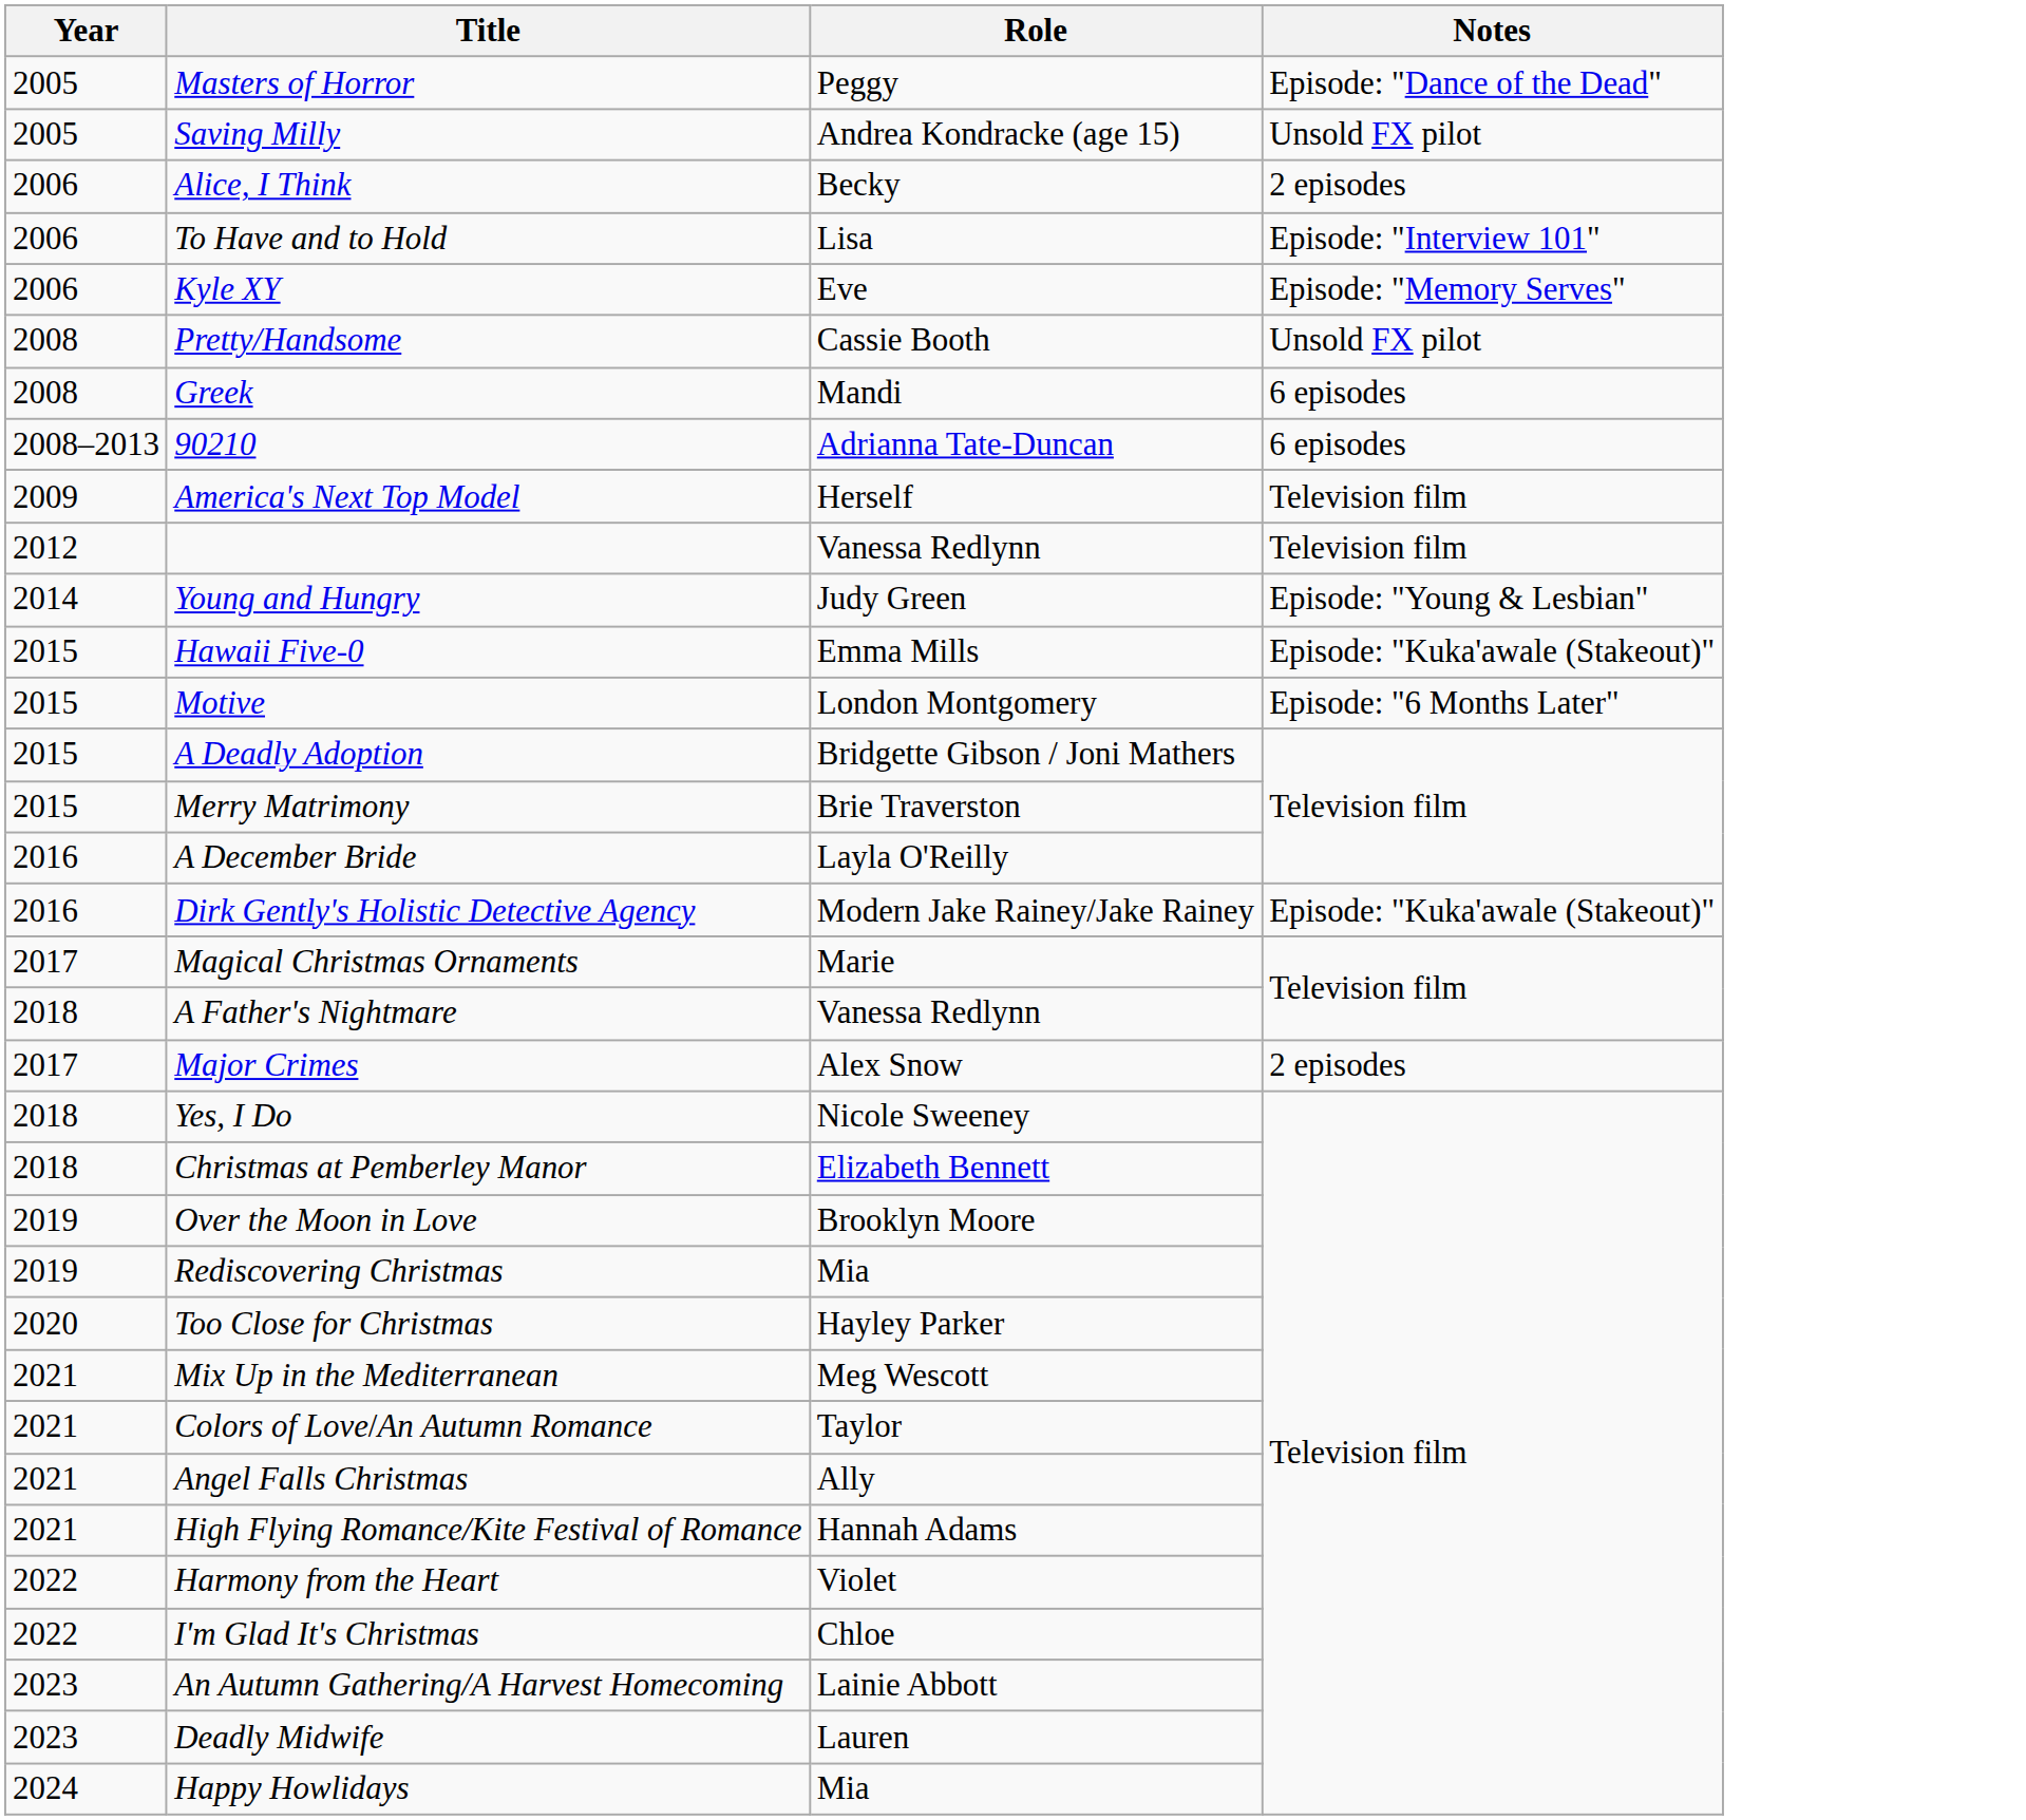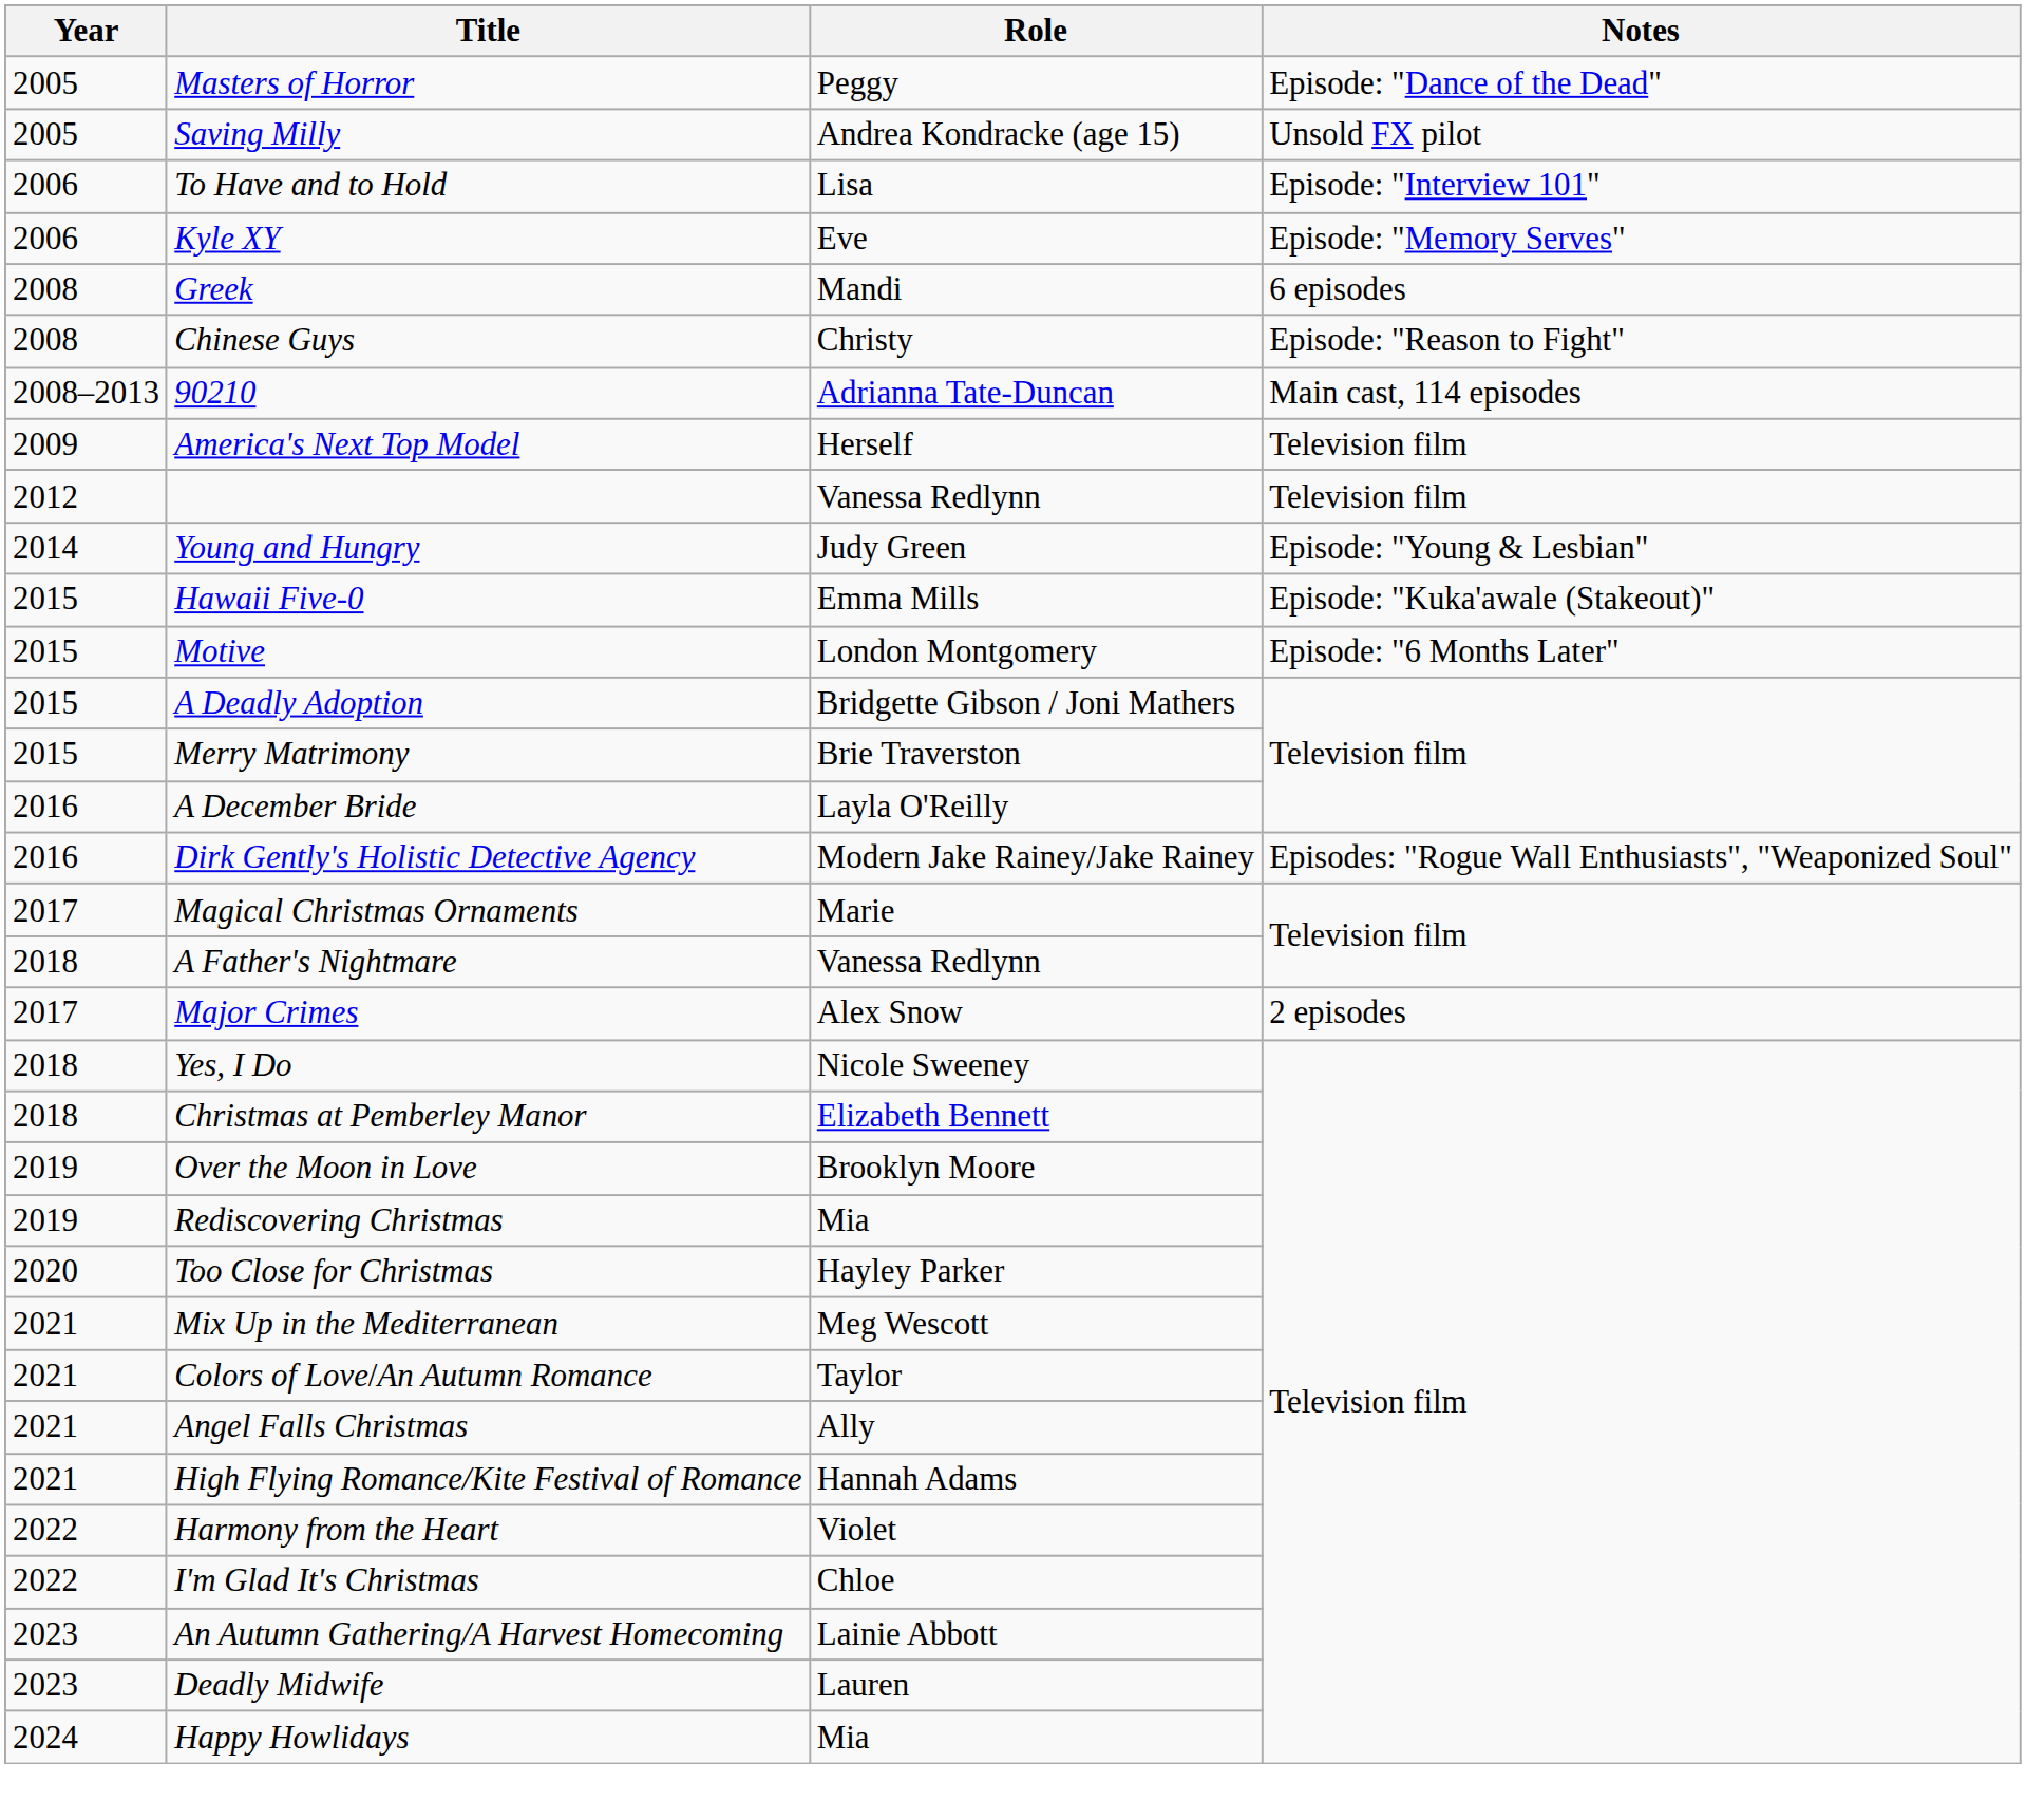- row: 2006 | Alice, I Think | Becky | 2 episodes
- row: 2008 | Pretty/Handsome | Cassie Booth | Unsold FX pilot
+ row: 2008 | Chinese Guys | Christy | Episode: "Reason to Fight"
90210 | Notes: 6 episodes -> Main cast, 114 episodes
Dirk Gently's Holistic Detective Agency | Notes: Episode: "Kuka'awale (Stakeout)" -> Episodes: "Rogue Wall Enthusiasts", "Weaponized Soul"
